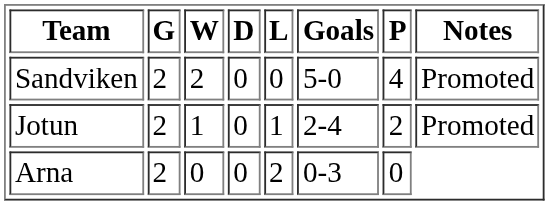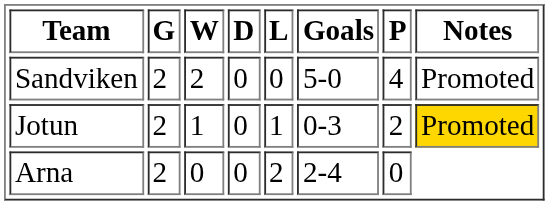Jotun | Goals: 2-4 -> 0-3
Jotun | Notes: no background -> gold background
Arna | Goals: 0-3 -> 2-4
